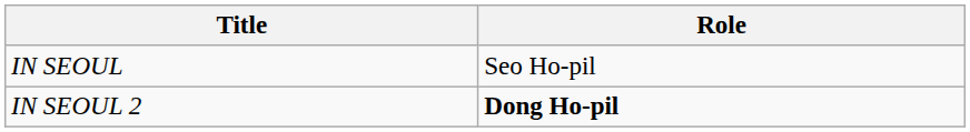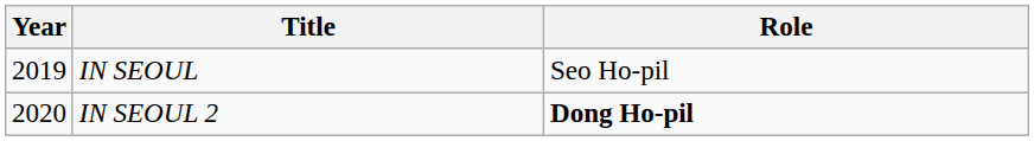+ column: Year | 2019 | 2020
